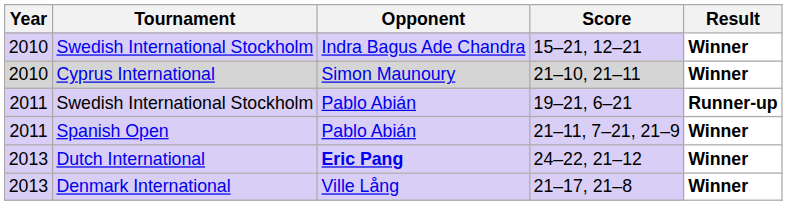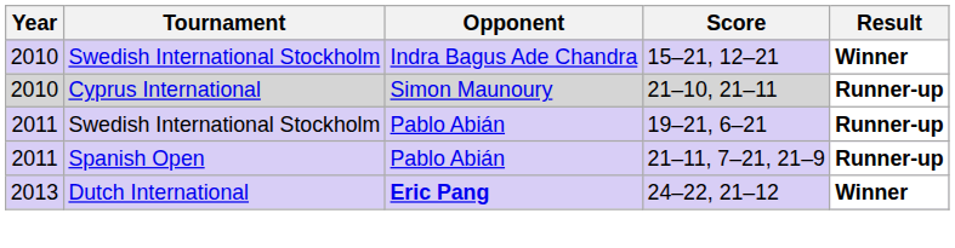21–10, 21–11 | Result: Winner -> Runner-up
21–11, 7–21, 21–9 | Result: Winner -> Runner-up
- row: 2013 | Denmark International | Ville Lång | 21–17, 21–8 | Winner
